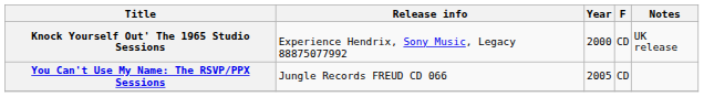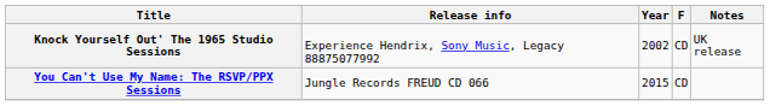Knock Yourself Out' The 1965 Studio Sessions | Year: 2000 -> 2002
You Can't Use My Name: The RSVP/PPX Sessions | Year: 2005 -> 2015
